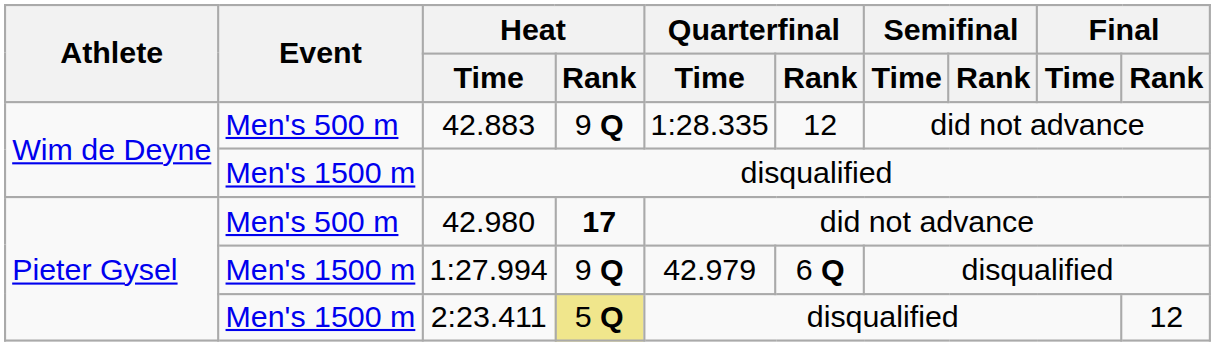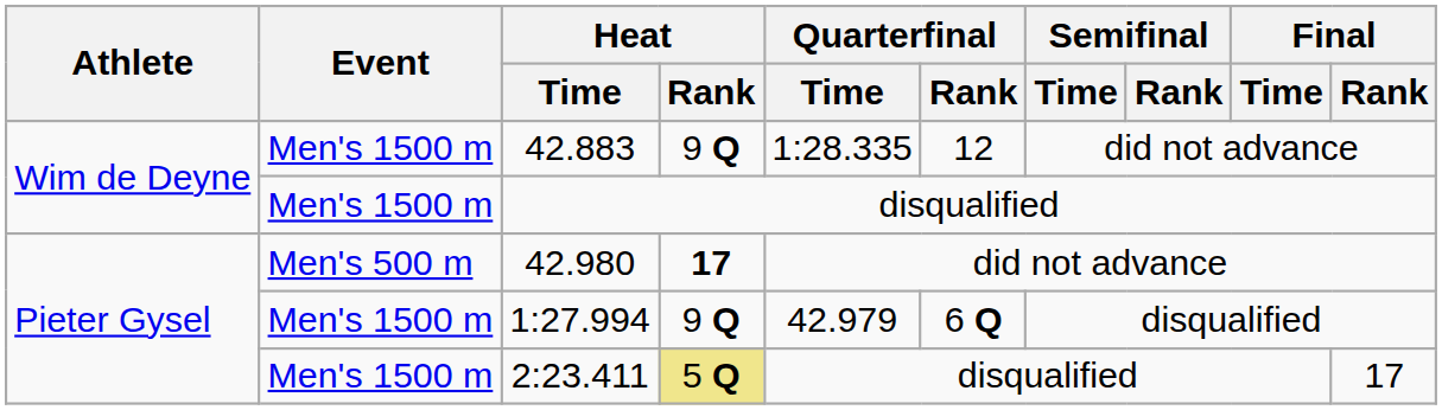42.883 | Event: Men's 500 m -> Men's 1500 m
2:23.411 | Final / Rank: 12 -> 17
